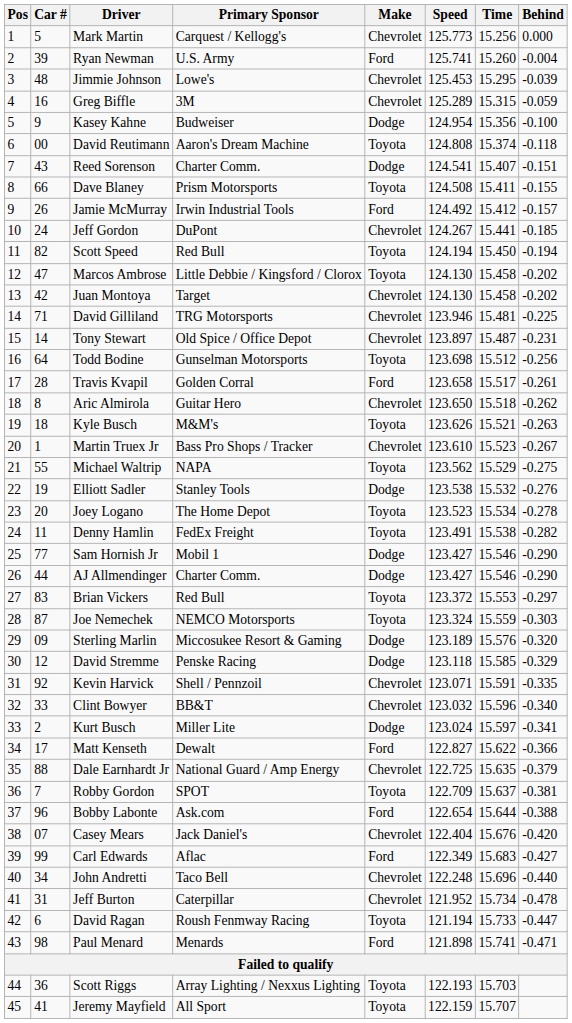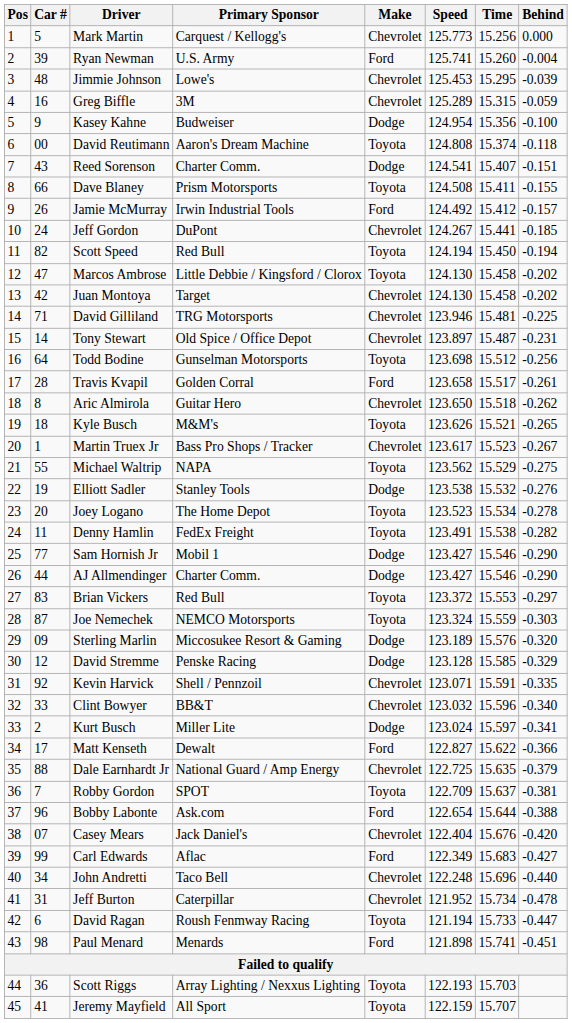Kyle Busch | Behind: -0.263 -> -0.265
Martin Truex Jr | Speed: 123.610 -> 123.617
David Stremme | Speed: 123.118 -> 123.128
Paul Menard | Behind: -0.471 -> -0.451
